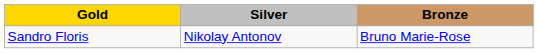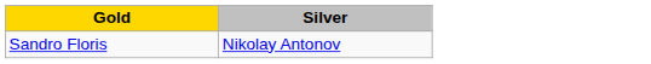- column: Bronze | Bruno Marie-Rose
